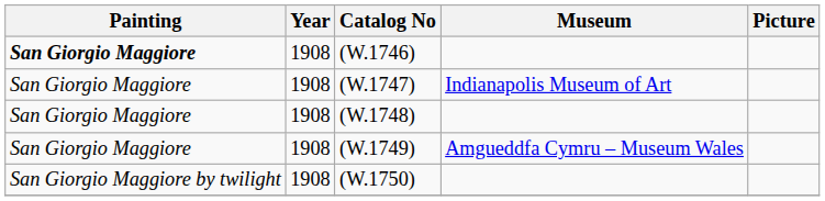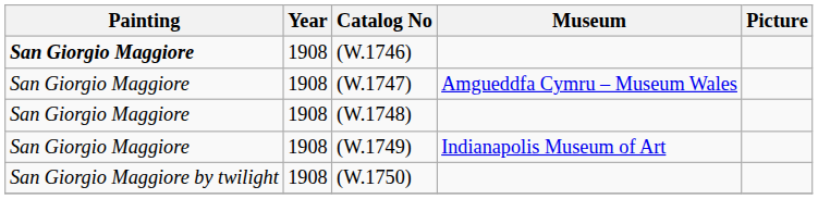(W.1747) | Museum: Indianapolis Museum of Art -> Amgueddfa Cymru – Museum Wales
(W.1749) | Museum: Amgueddfa Cymru – Museum Wales -> Indianapolis Museum of Art
